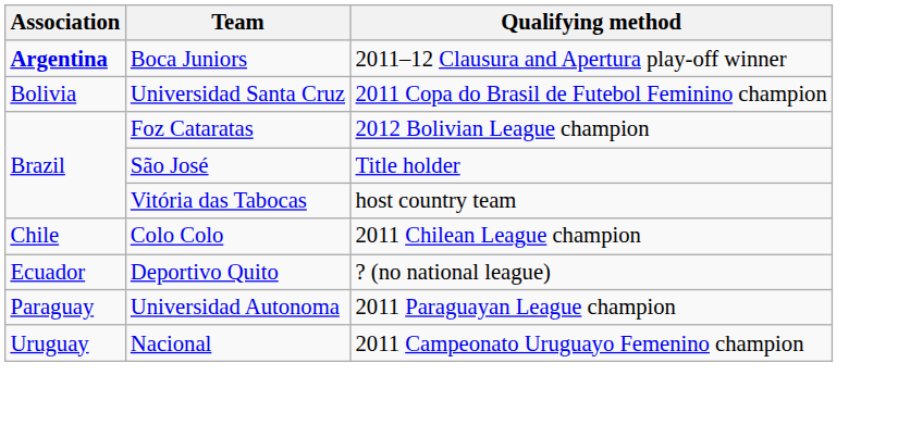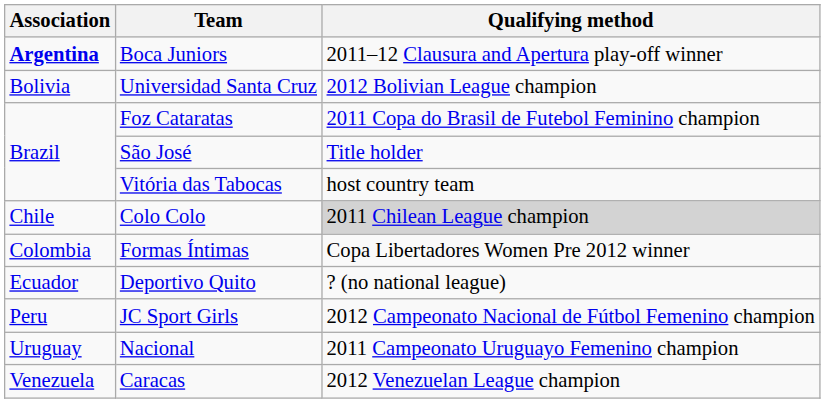Universidad Santa Cruz | Qualifying method: 2011 Copa do Brasil de Futebol Feminino champion -> 2012 Bolivian League champion
Foz Cataratas | Qualifying method: 2012 Bolivian League champion -> 2011 Copa do Brasil de Futebol Feminino champion
Colo Colo | Qualifying method: no background -> lightgrey background
+ row: Colombia | Formas Íntimas | Copa Libertadores Women Pre 2012 winner
- row: Paraguay | Universidad Autonoma | 2011 Paraguayan League champion
+ row: Peru | JC Sport Girls | 2012 Campeonato Nacional de Fútbol Femenino champion
+ row: Venezuela | Caracas | 2012 Venezuelan League champion
